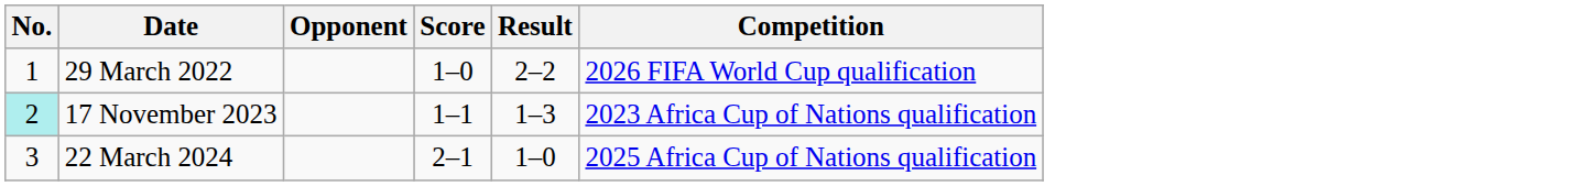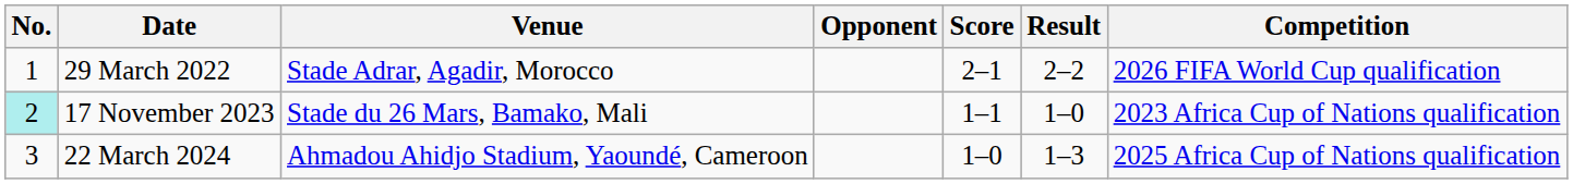+ column: Venue | Stade Adrar, Agadir, Morocco | Stade du 26 Mars, Bamako, Mali | Ahmadou Ahidjo Stadium, Yaoundé, Cameroon
29 March 2022 | Score: 1–0 -> 2–1
17 November 2023 | Result: 1–3 -> 1–0
22 March 2024 | Score: 2–1 -> 1–0
22 March 2024 | Result: 1–0 -> 1–3
